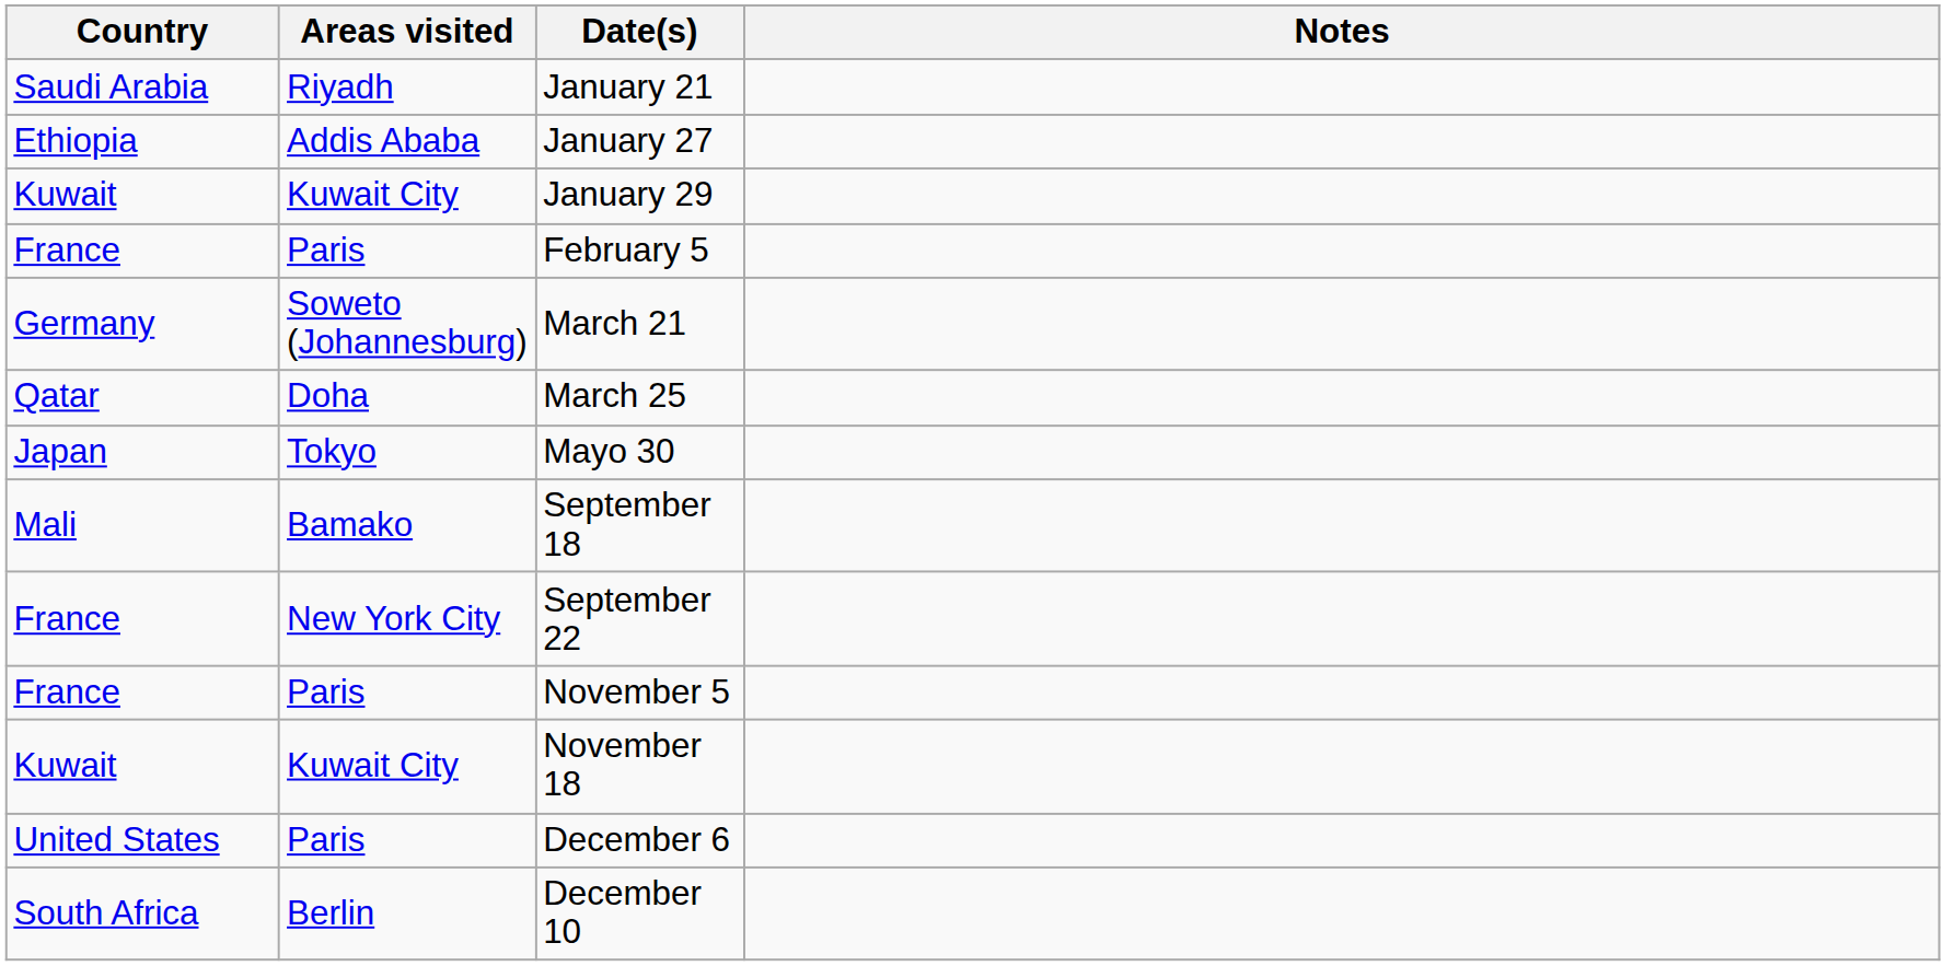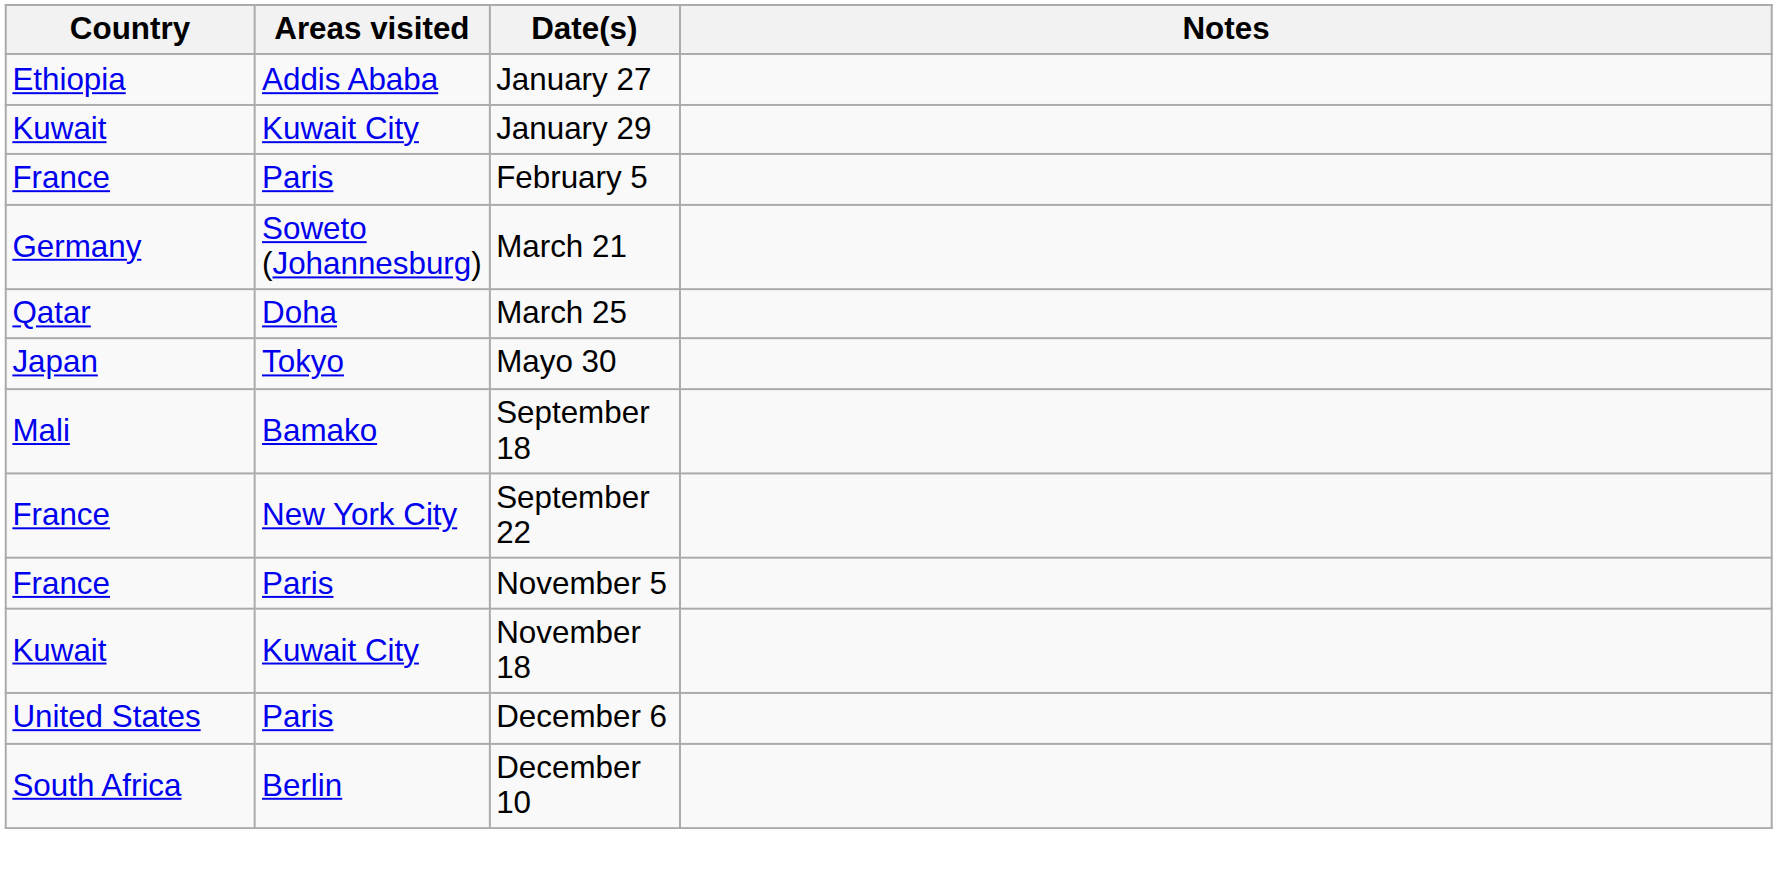- row: Saudi Arabia | Riyadh | January 21
